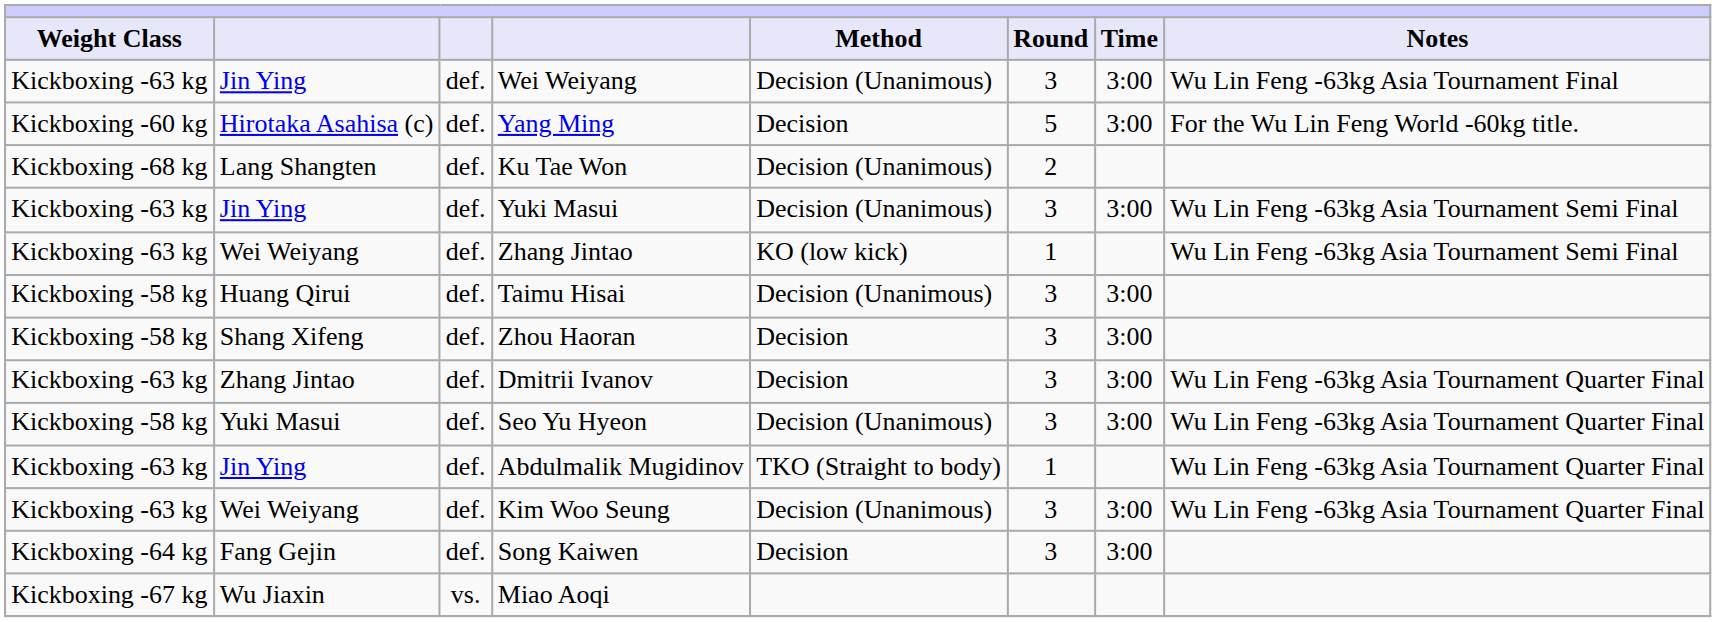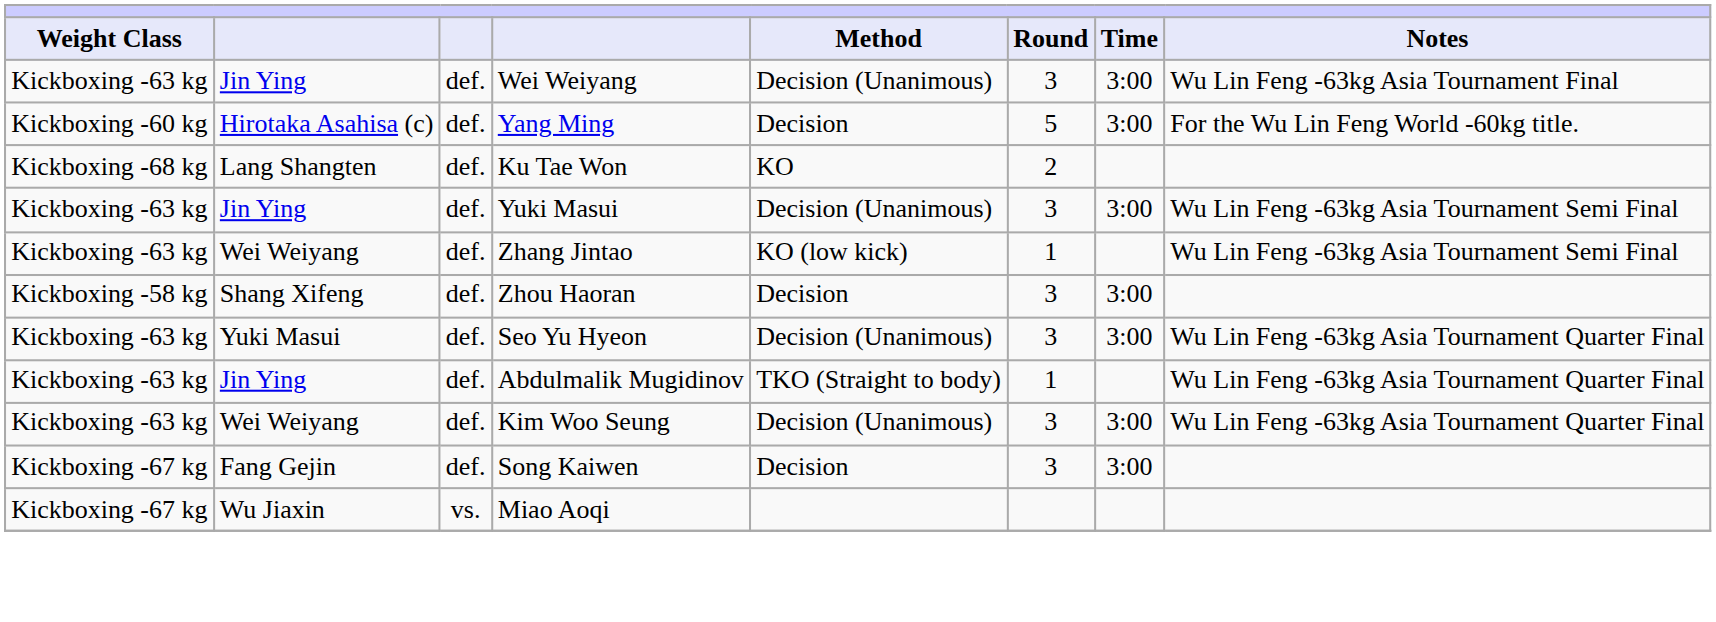Ku Tae Won | Method: Decision (Unanimous) -> KO
- row: Kickboxing -58 kg | Huang Qirui | def. | Taimu Hisai | Decision (Unanimous) | 3 | 3:00
- row: Kickboxing -63 kg | Zhang Jintao | def. | Dmitrii Ivanov | Decision | 3 | 3:00 | Wu Lin Feng -63kg Asia Tournament Quarter Final
Seo Yu Hyeon | Weight Class: Kickboxing -58 kg -> Kickboxing -63 kg
Song Kaiwen | Weight Class: Kickboxing -64 kg -> Kickboxing -67 kg
